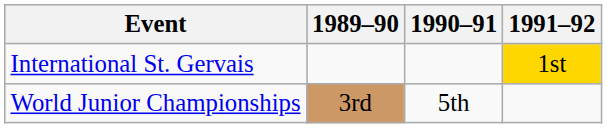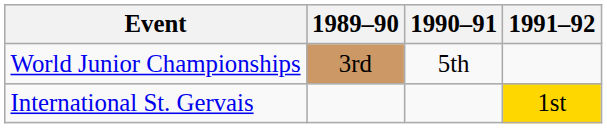rows swapped: World Junior Championships <-> International St. Gervais
